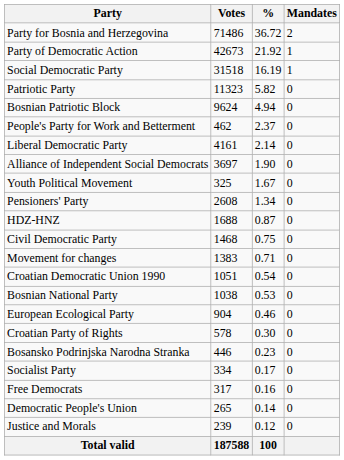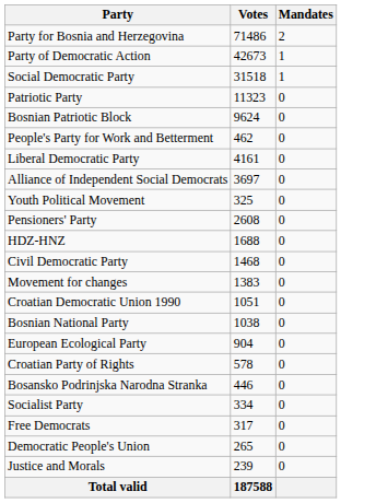- column: % | 36.72 | 21.92 | 16.19 | 5.82 | 4.94 | 2.37 | 2.14 | 1.90 | 1.67 | 1.34 | 0.87 | 0.75 | 0.71 | 0.54 | 0.53 | 0.46 | 0.30 | 0.23 | 0.17 | 0.16 | 0.14 | 0.12 | 100
